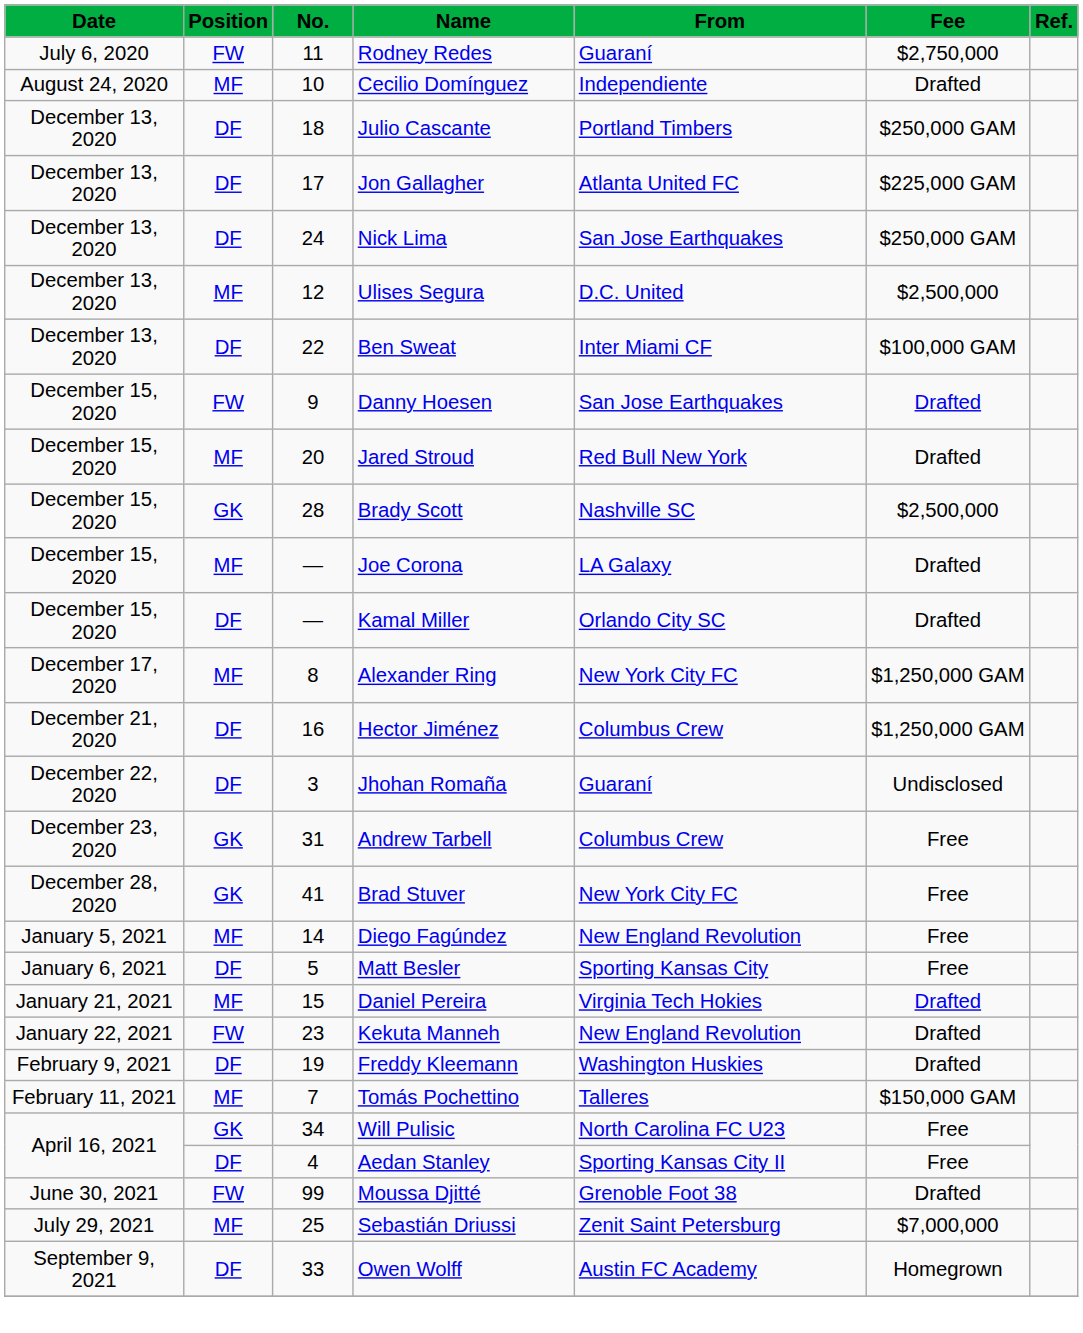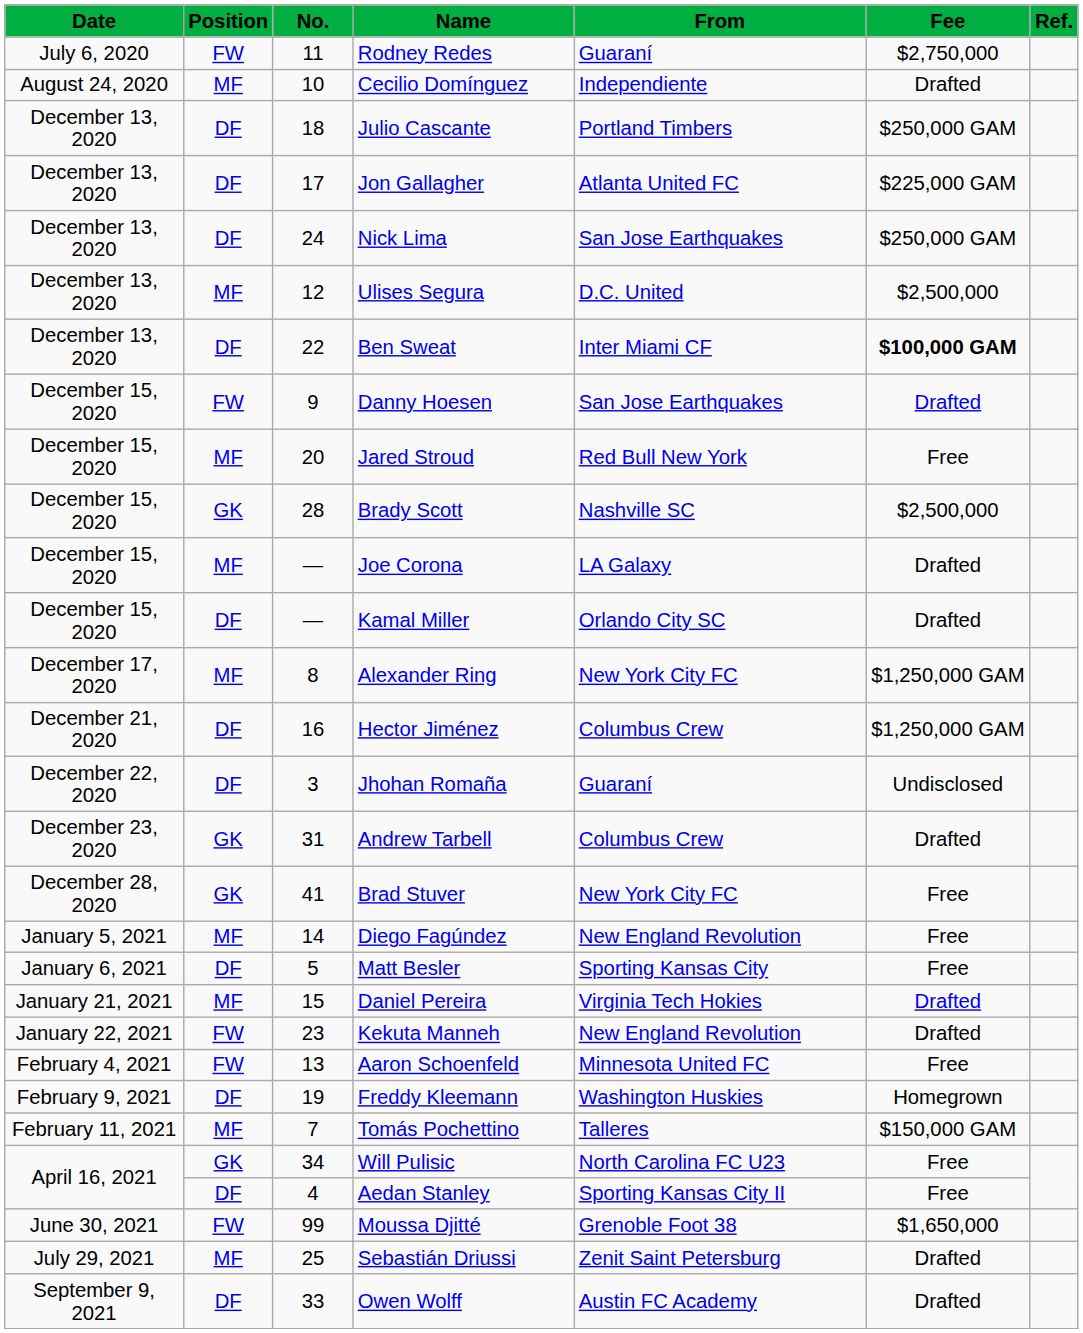Ben Sweat | Fee: normal -> bold
Jared Stroud | Fee: Drafted -> Free
Andrew Tarbell | Fee: Free -> Drafted
+ row: February 4, 2021 | FW | 13 | Aaron Schoenfeld | Minnesota United FC | Free
Freddy Kleemann | Fee: Drafted -> Homegrown
Moussa Djitté | Fee: Drafted -> $1,650,000
Sebastián Driussi | Fee: $7,000,000 -> Drafted
Owen Wolff | Fee: Homegrown -> Drafted
